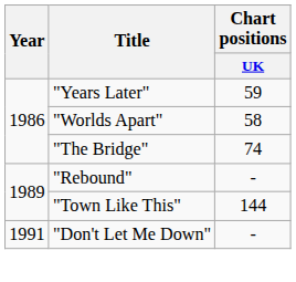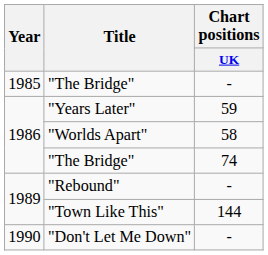+ row: 1985 | "The Bridge" | -
"Don't Let Me Down" | Year: 1991 -> 1990
